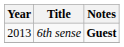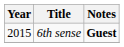6th sense | Year: 2013 -> 2015
